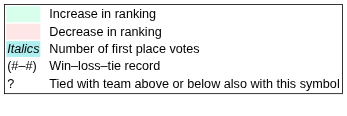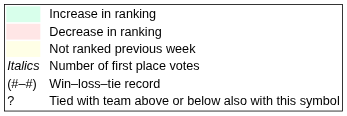+ row: Not ranked previous week
Number of first place votes | column 1: paleturquoise background -> no background
